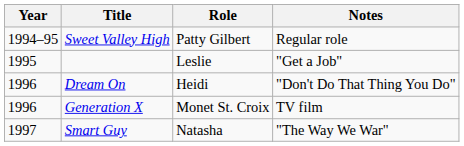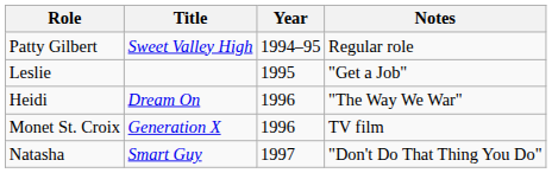columns swapped: Year <-> Role
Dream On | Notes: "Don't Do That Thing You Do" -> "The Way We War"
Smart Guy | Notes: "The Way We War" -> "Don't Do That Thing You Do"
